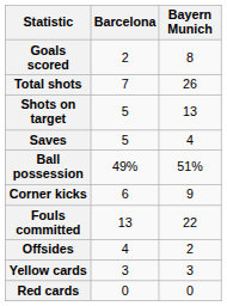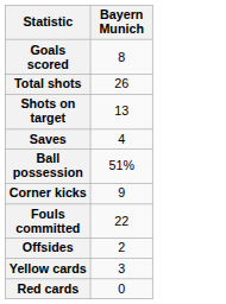- column: Barcelona | 2 | 7 | 5 | 5 | 49% | 6 | 13 | 4 | 3 | 0
